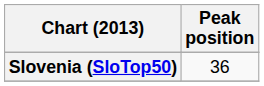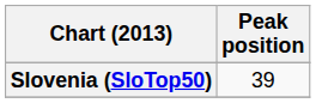Slovenia (SloTop50) | Peak position: 36 -> 39
